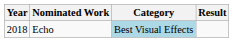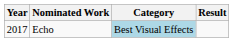Echo | Year: 2018 -> 2017
